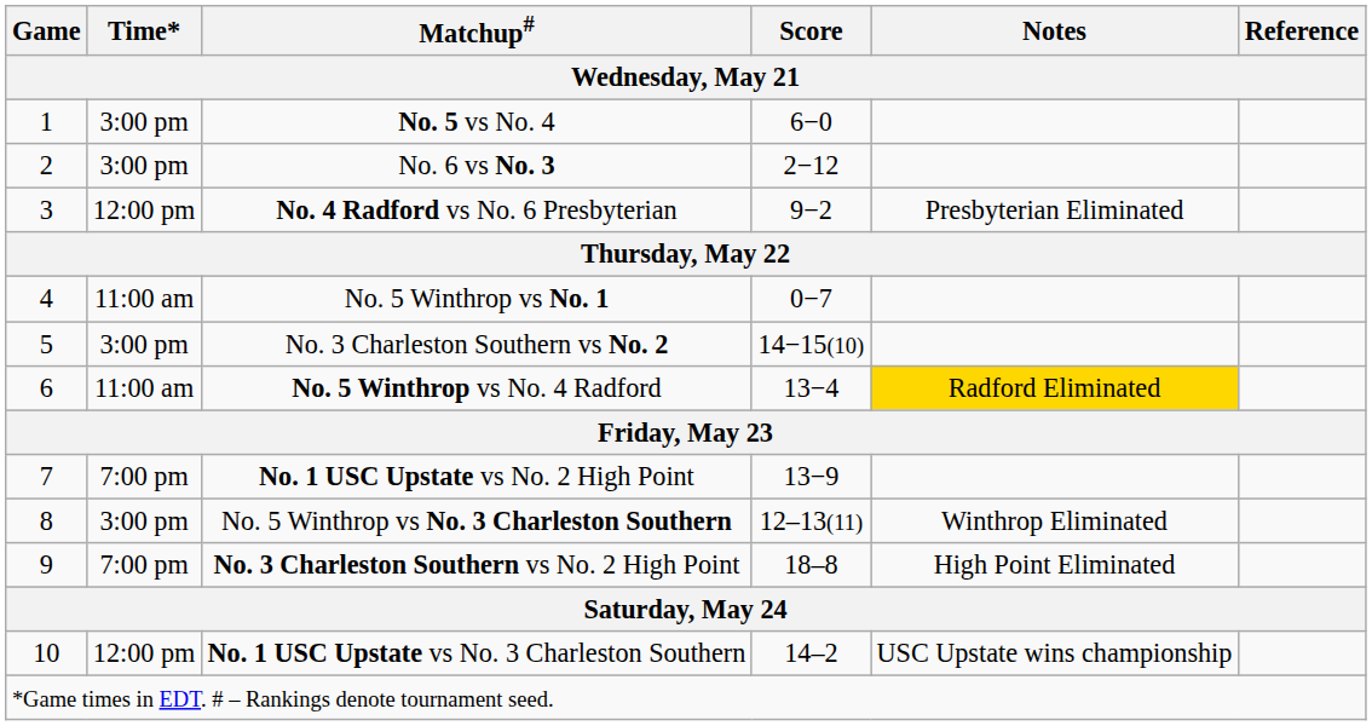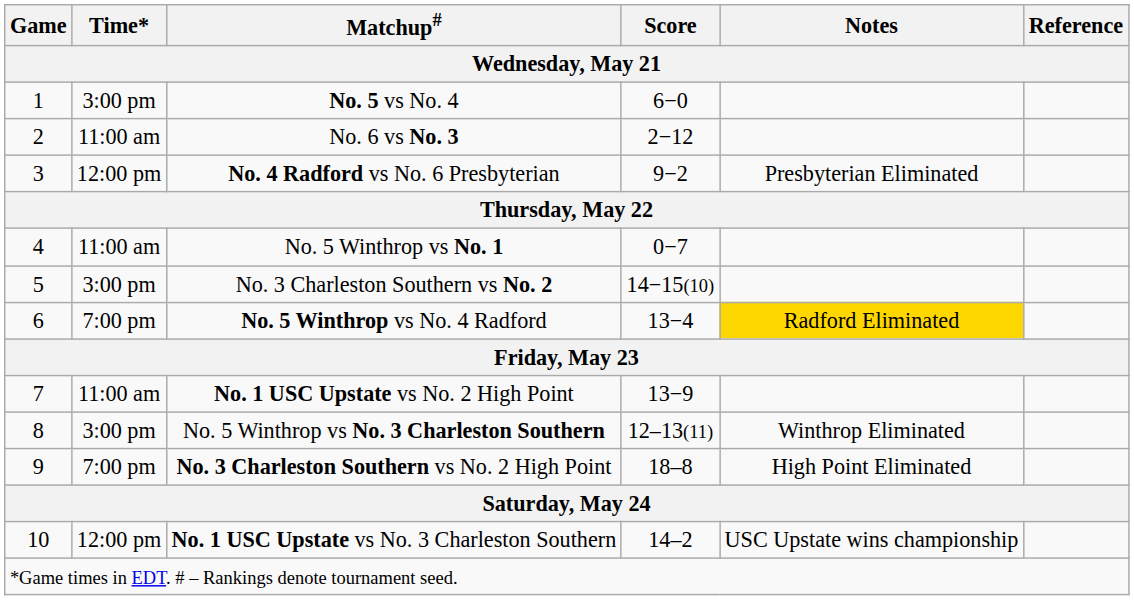No. 6 vs No. 3 | Time*: 3:00 pm -> 11:00 am
No. 5 Winthrop vs No. 4 Radford | Time*: 11:00 am -> 7:00 pm
No. 1 USC Upstate vs No. 2 High Point | Time*: 7:00 pm -> 11:00 am
